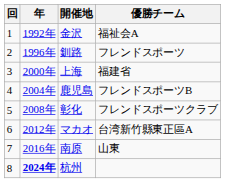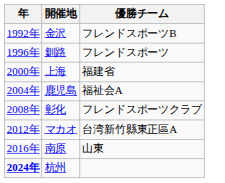- column: 回 | 1 | 2 | 3 | 4 | 5 | 6 | 7 | 8
金沢 | 優勝チーム: 福祉会A -> フレンドスポーツB
鹿児島 | 優勝チーム: フレンドスポーツB -> 福祉会A
